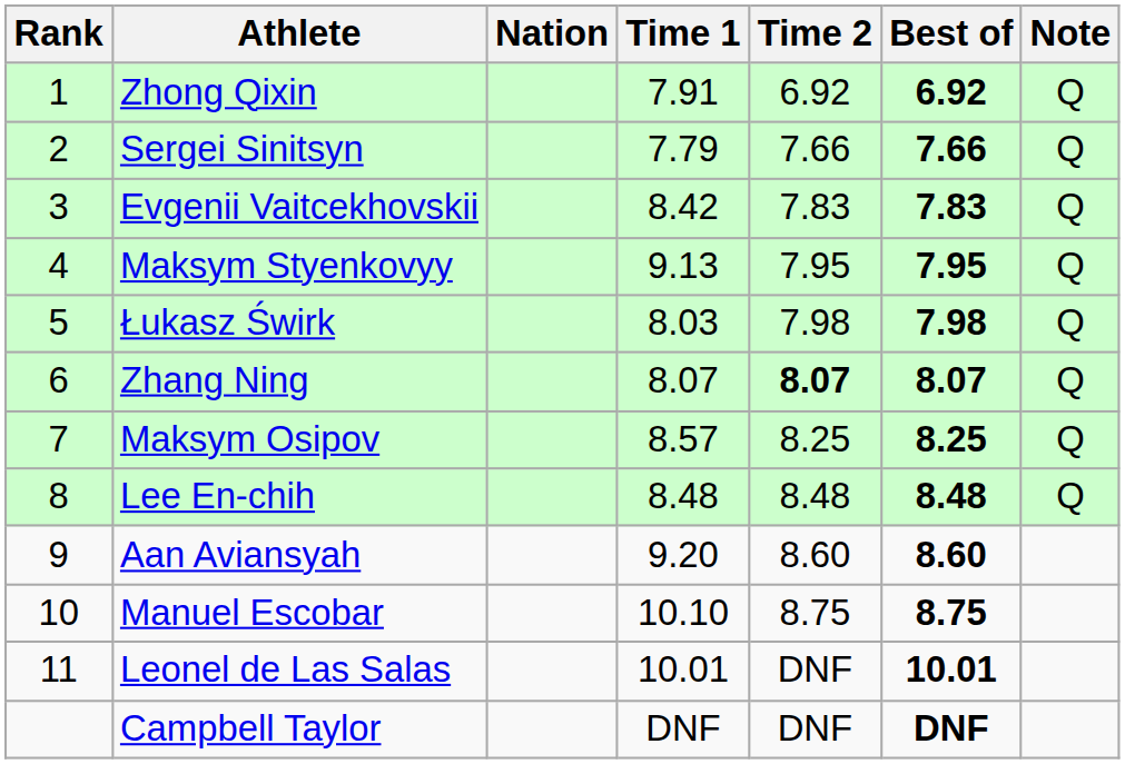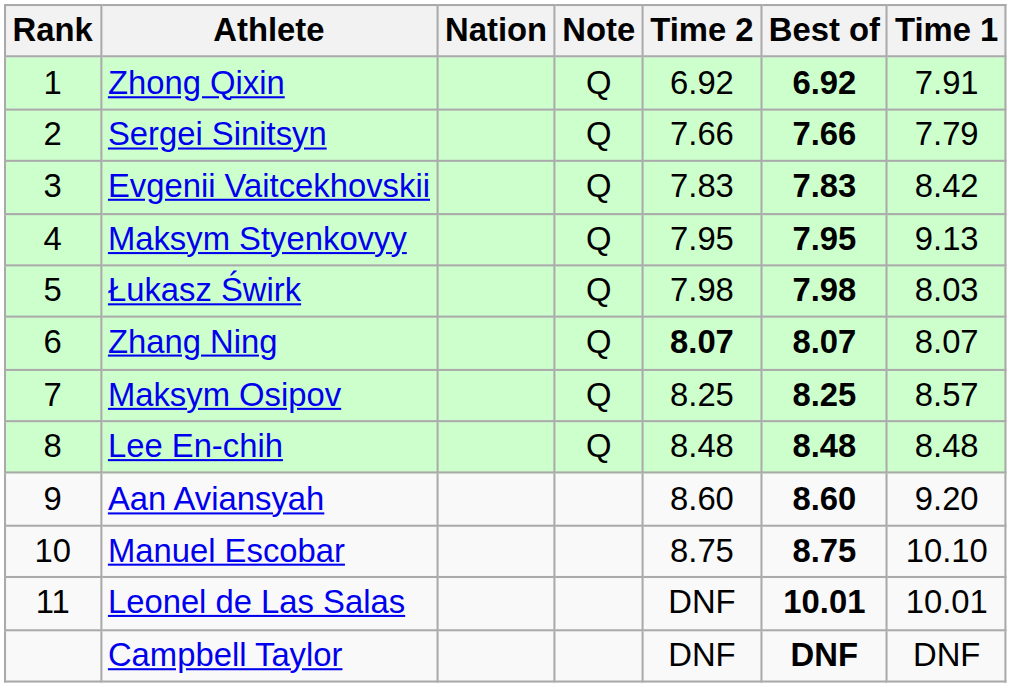columns swapped: Time 1 <-> Note
